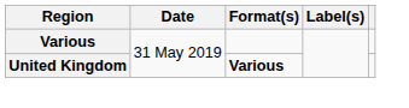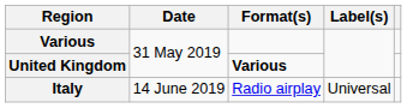+ row: Italy | 14 June 2019 | Radio airplay | Universal
